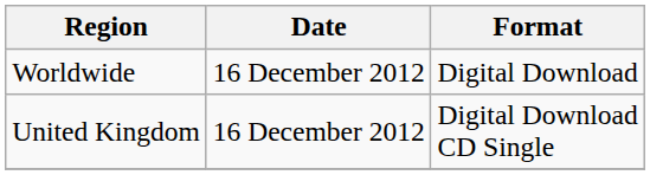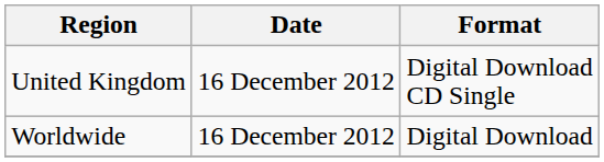rows swapped: Worldwide <-> United Kingdom
